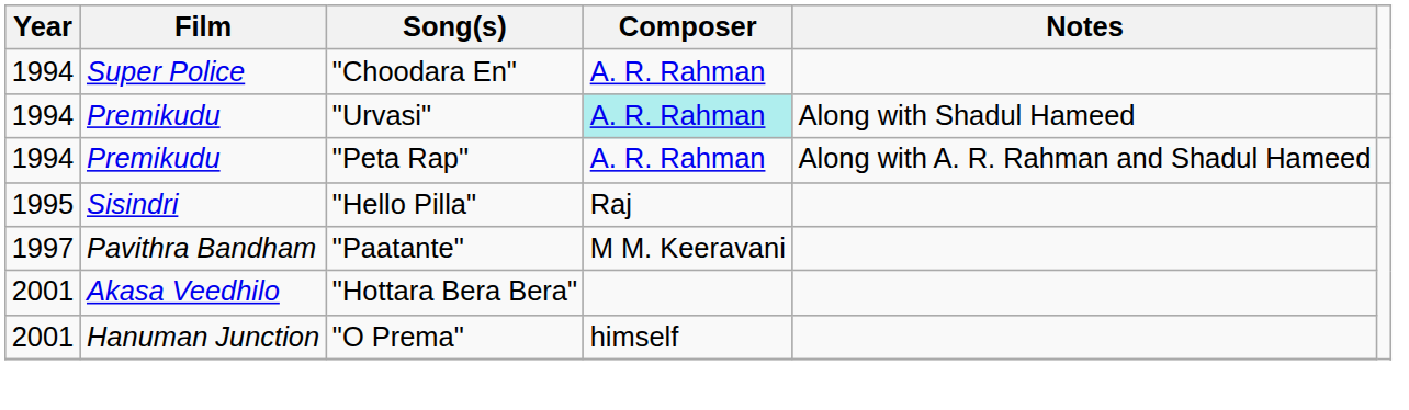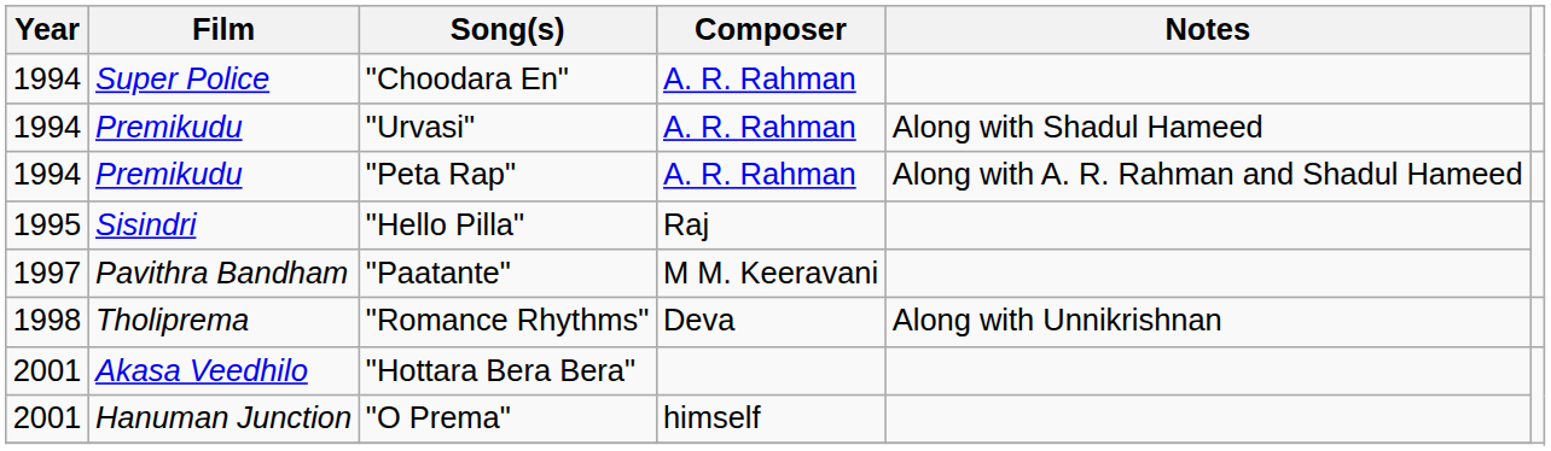"Urvasi" | Composer: paleturquoise background -> no background
+ row: 1998 | Tholiprema | "Romance Rhythms" | Deva | Along with Unnikrishnan
